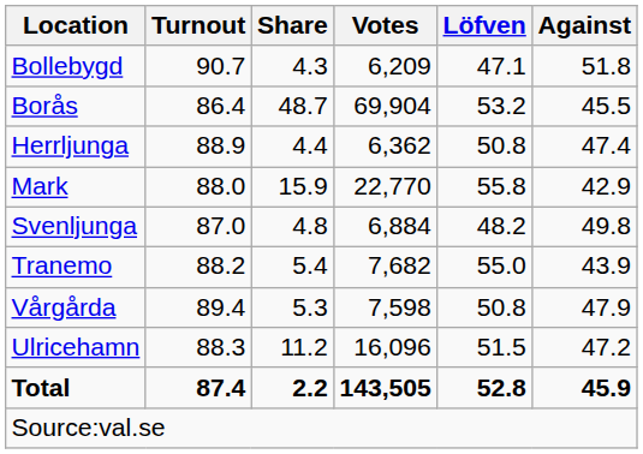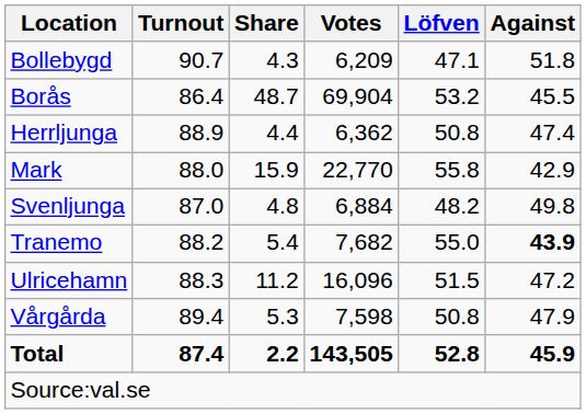Tranemo | Against: normal -> bold
rows swapped: Ulricehamn <-> Vårgårda
